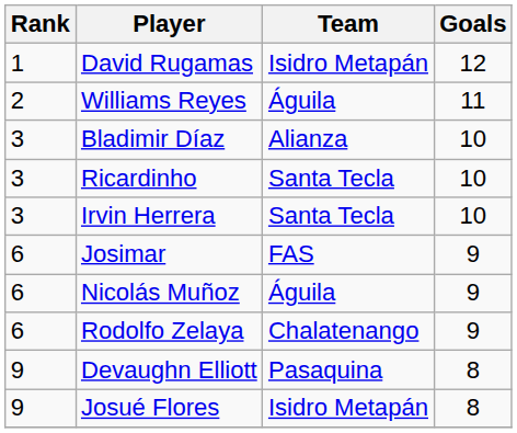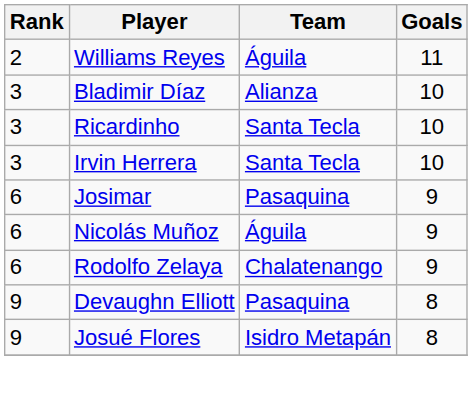- row: 1 | David Rugamas | Isidro Metapán | 12
Josimar | Team: FAS -> Pasaquina
